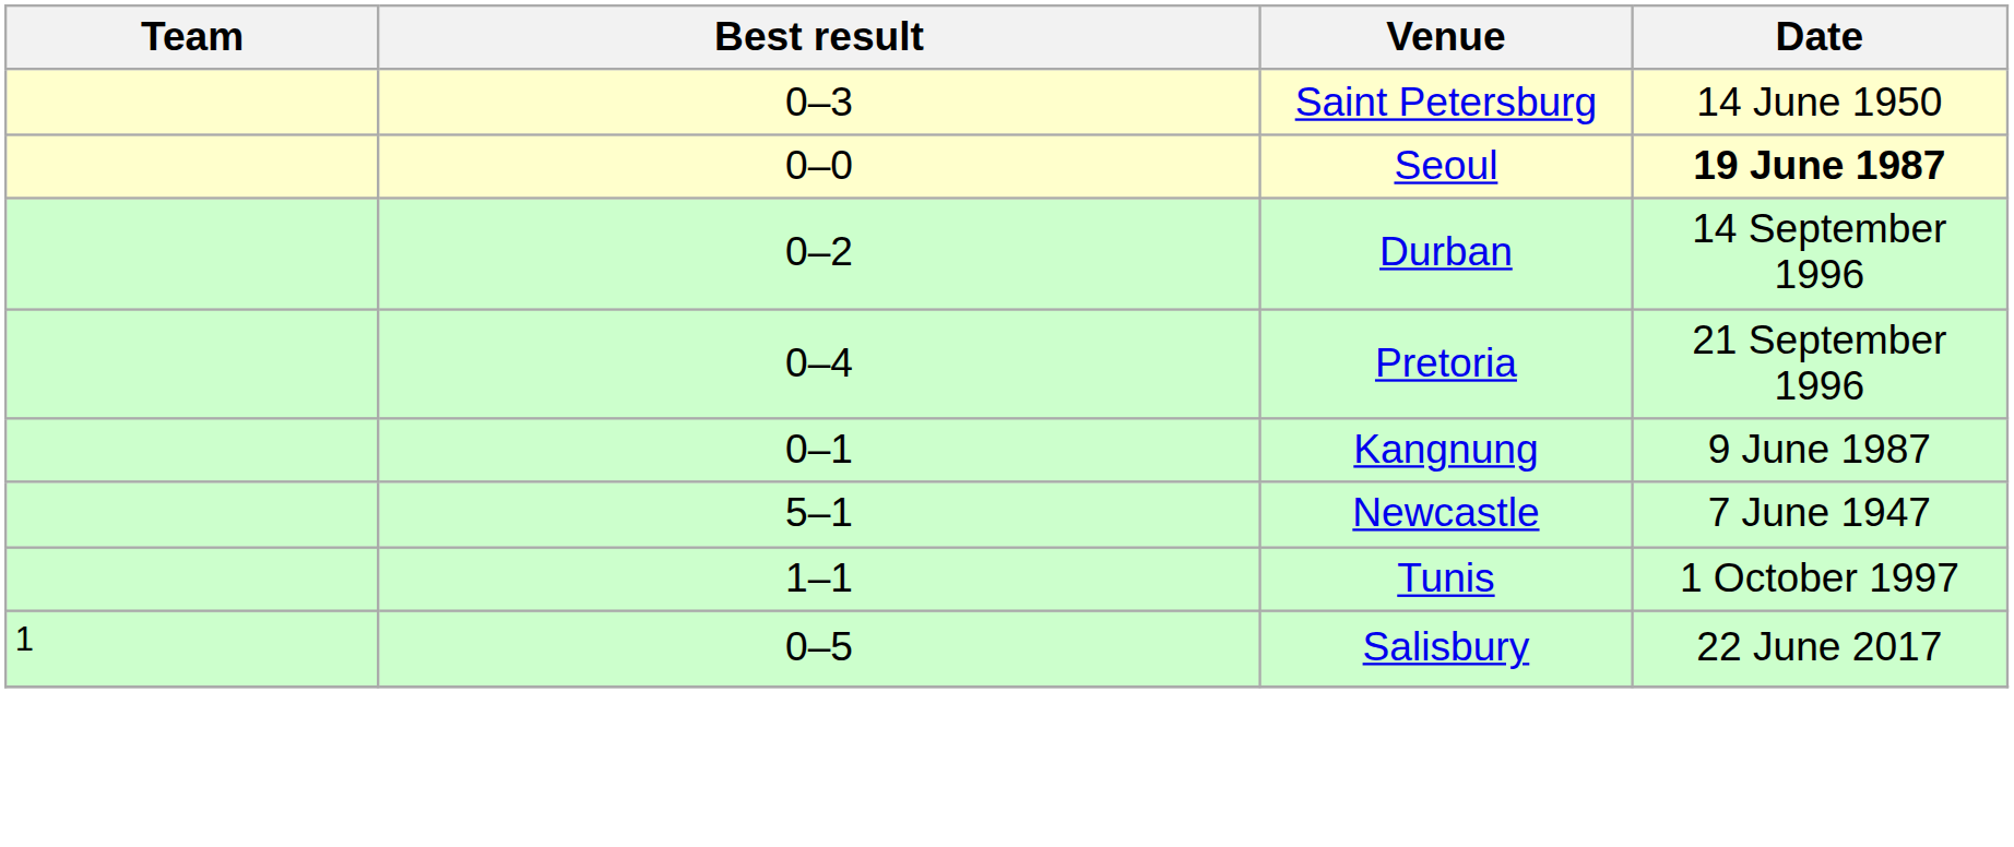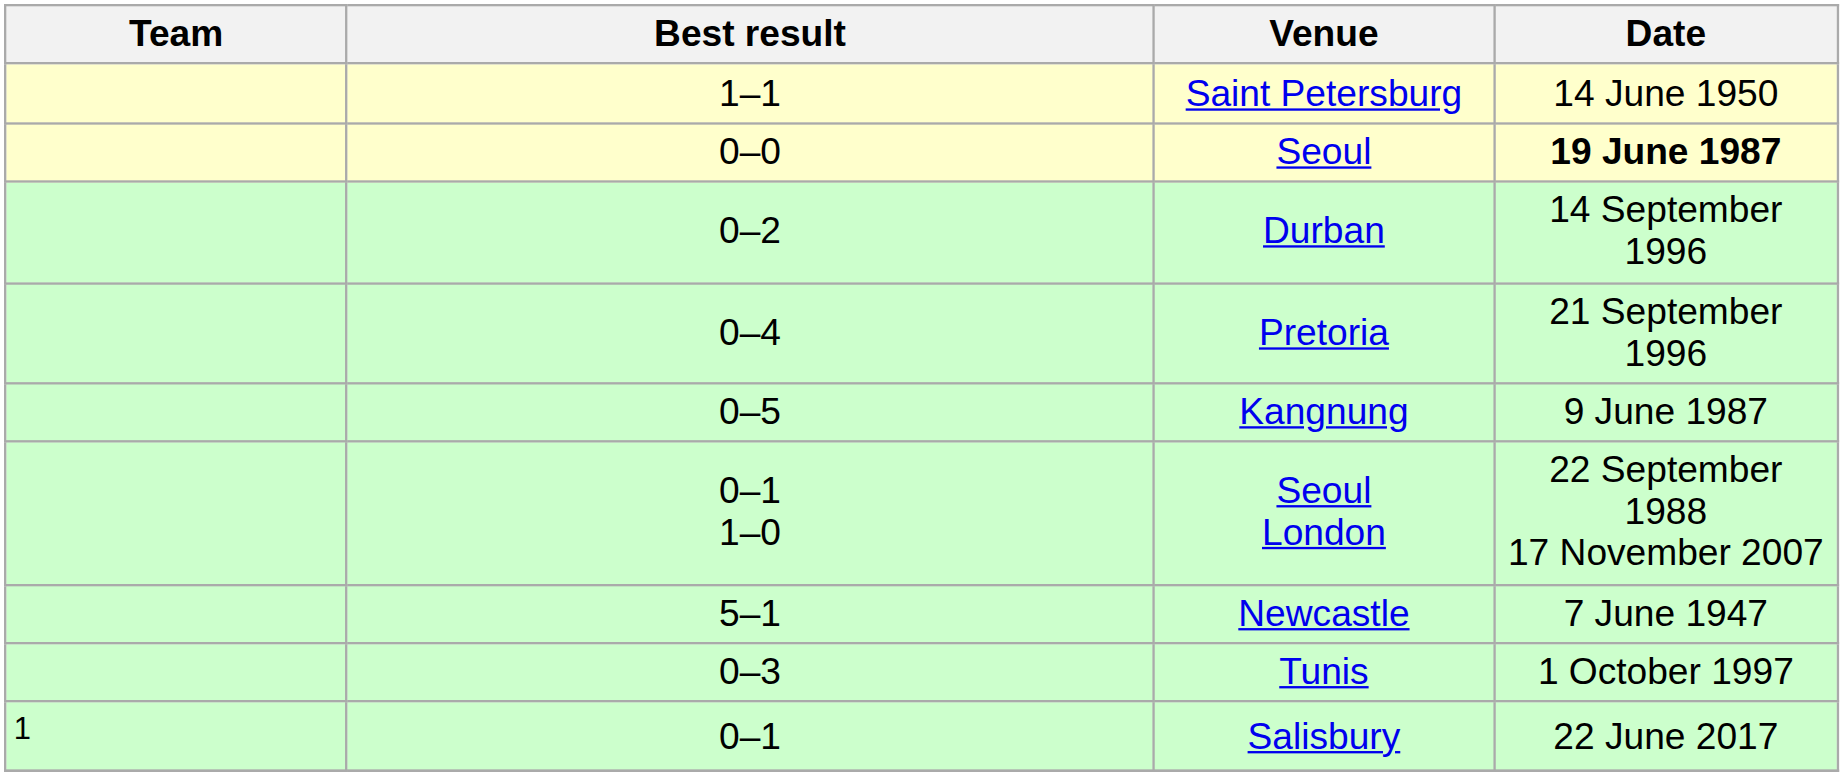Saint Petersburg | Best result: 0–3 -> 1–1
Kangnung | Best result: 0–1 -> 0–5
+ row: 0–1 1–0 | Seoul London | 22 September 1988 17 November 2007
Tunis | Best result: 1–1 -> 0–3
Salisbury | Best result: 0–5 -> 0–1
